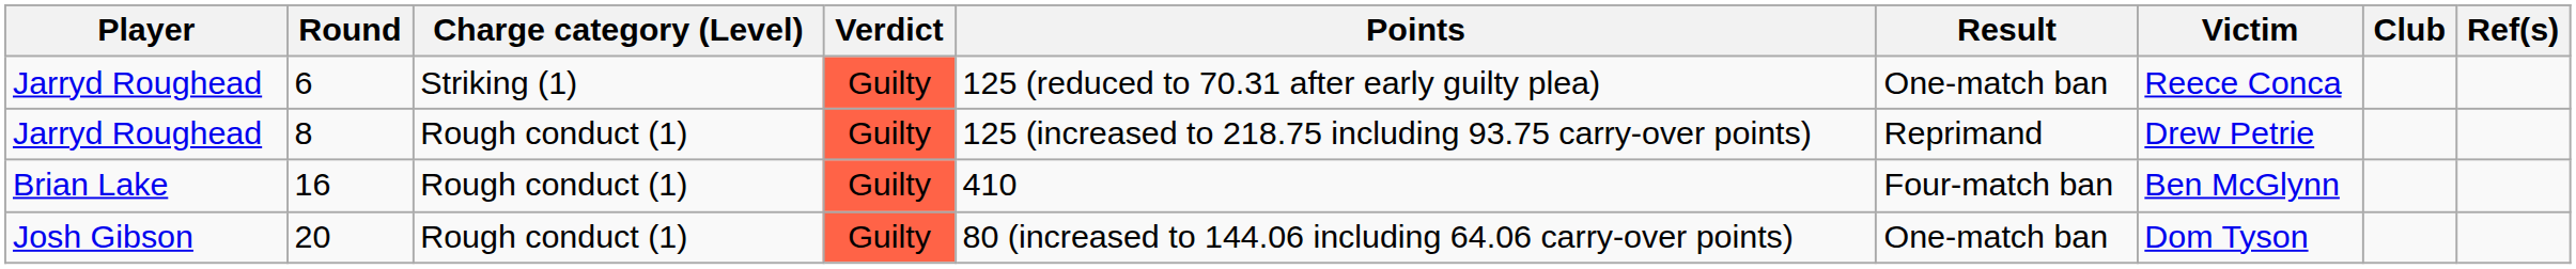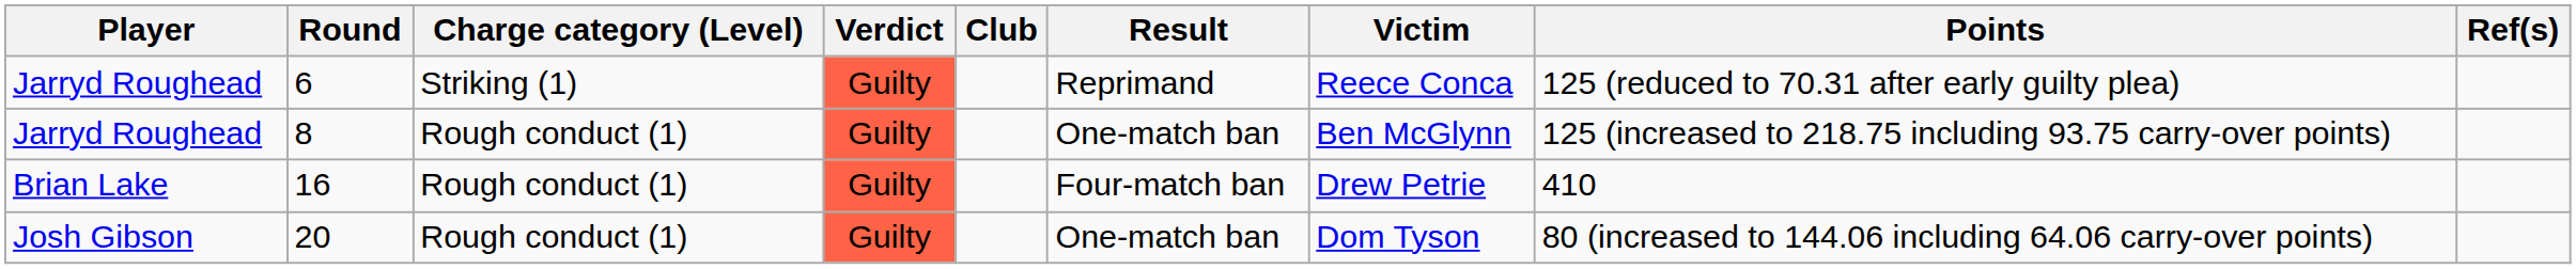columns swapped: Points <-> Club
6 | Result: One-match ban -> Reprimand
8 | Result: Reprimand -> One-match ban
8 | Victim: Drew Petrie -> Ben McGlynn
16 | Victim: Ben McGlynn -> Drew Petrie
